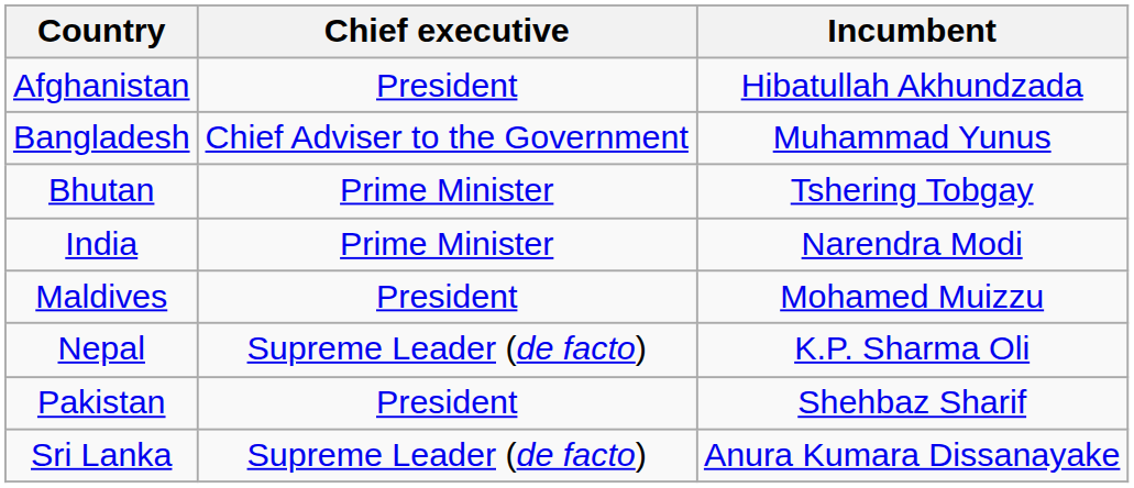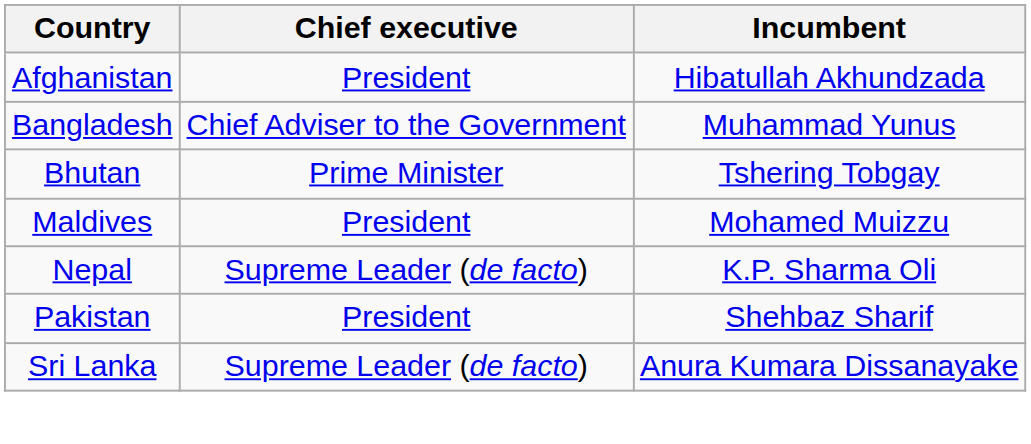- row: India | Prime Minister | Narendra Modi
